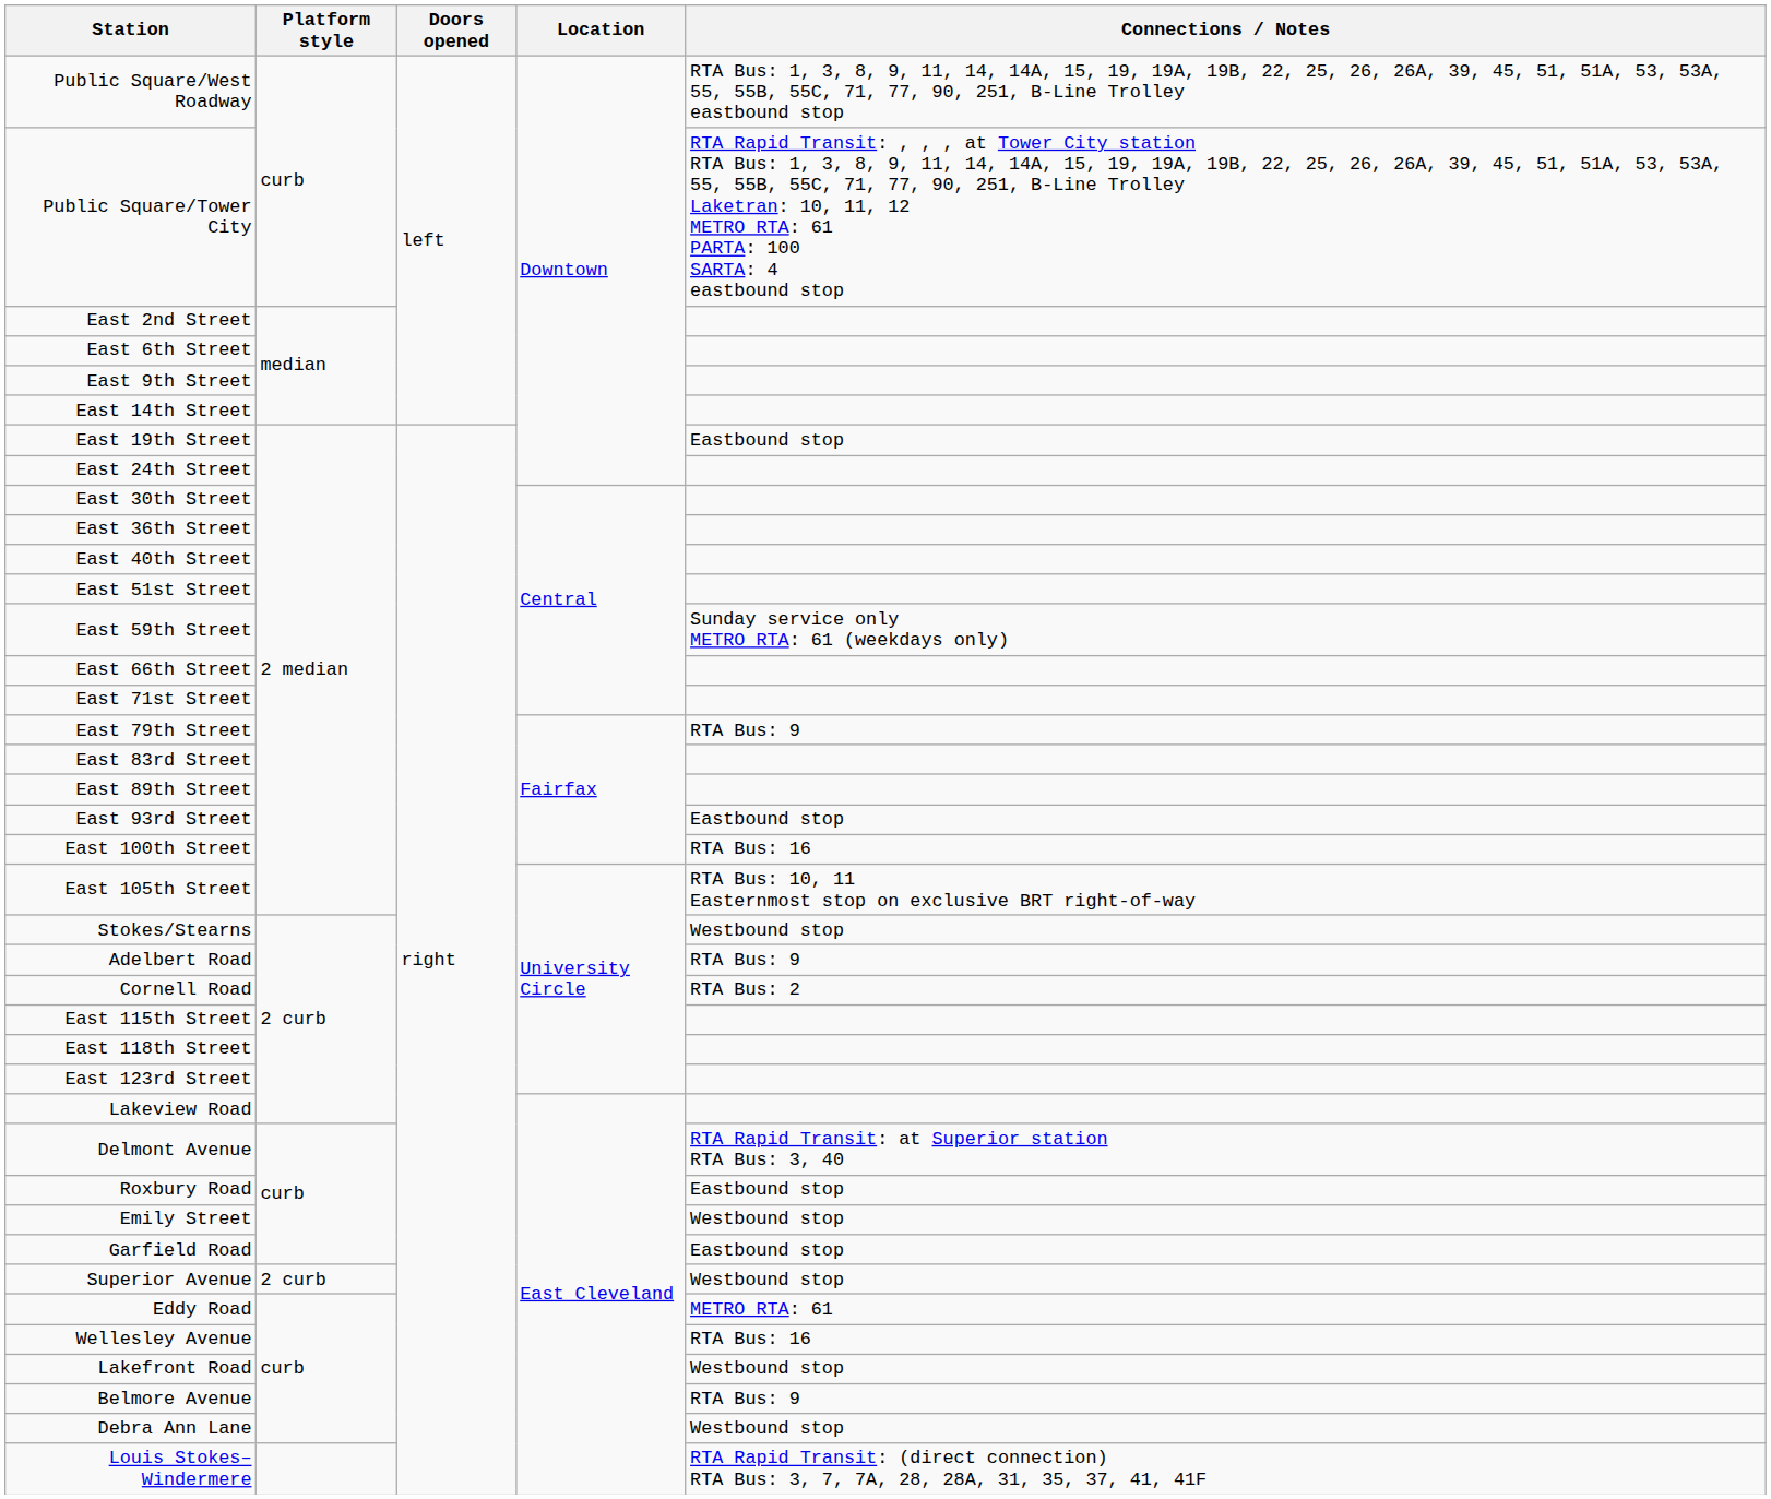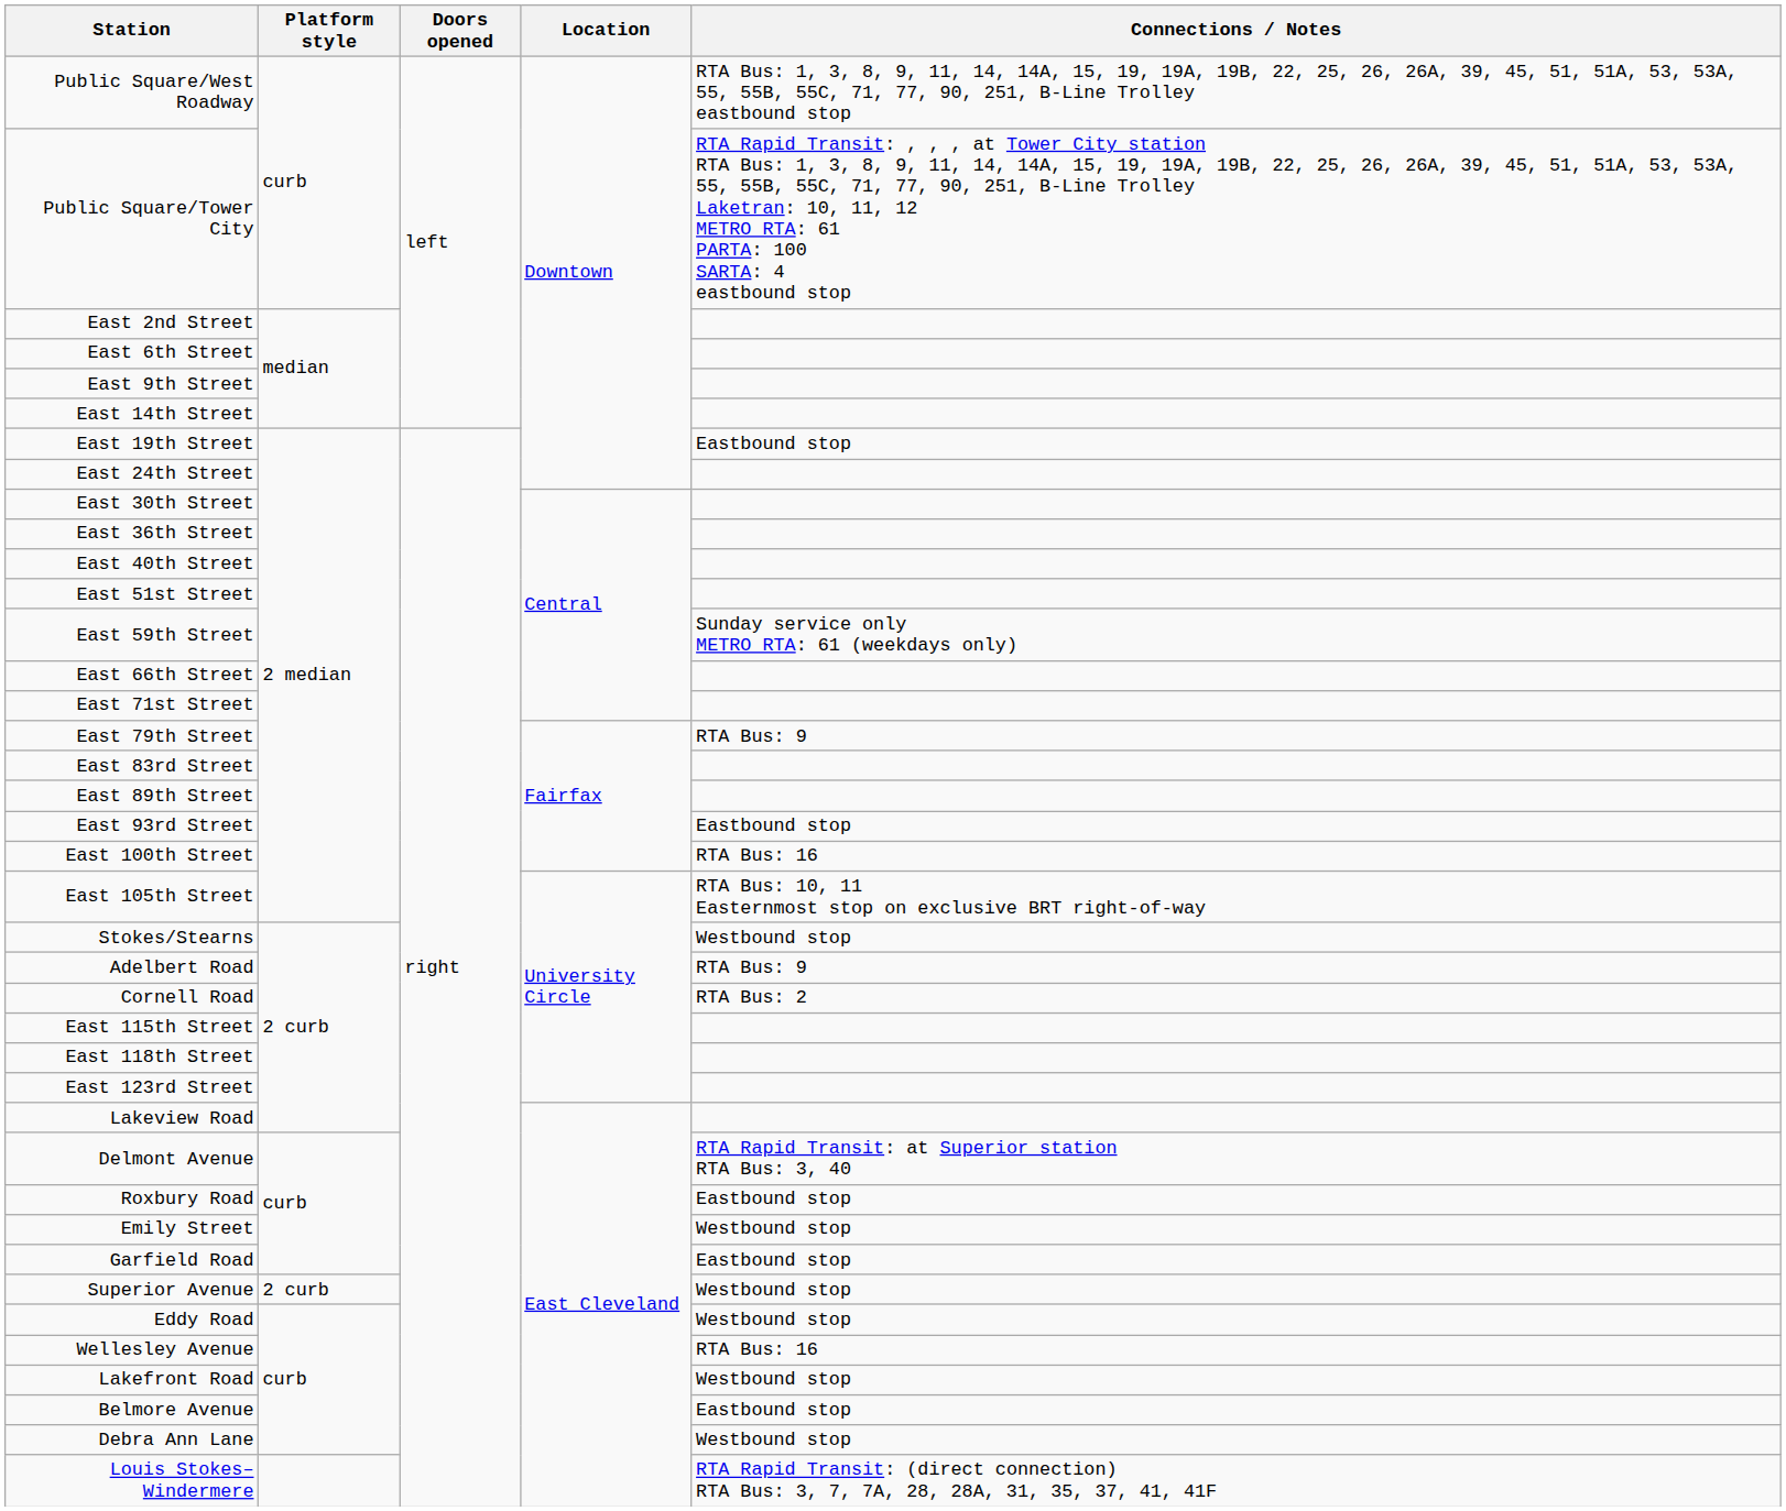Eddy Road | Connections / Notes: METRO RTA: 61 -> Westbound stop
Belmore Avenue | Connections / Notes: RTA Bus: 9 -> Eastbound stop
